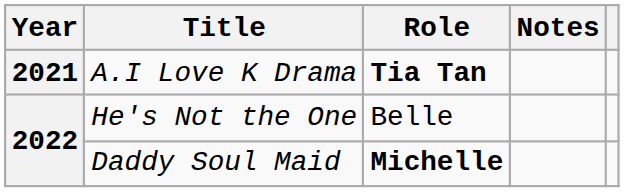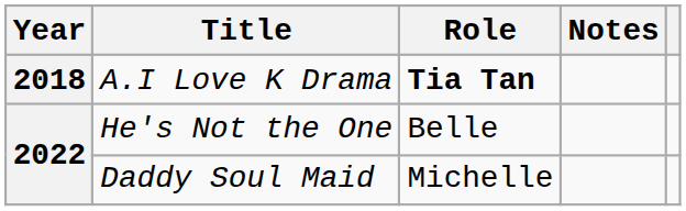A.I Love K Drama | Year: 2021 -> 2018
Daddy Soul Maid | Role: bold -> normal
